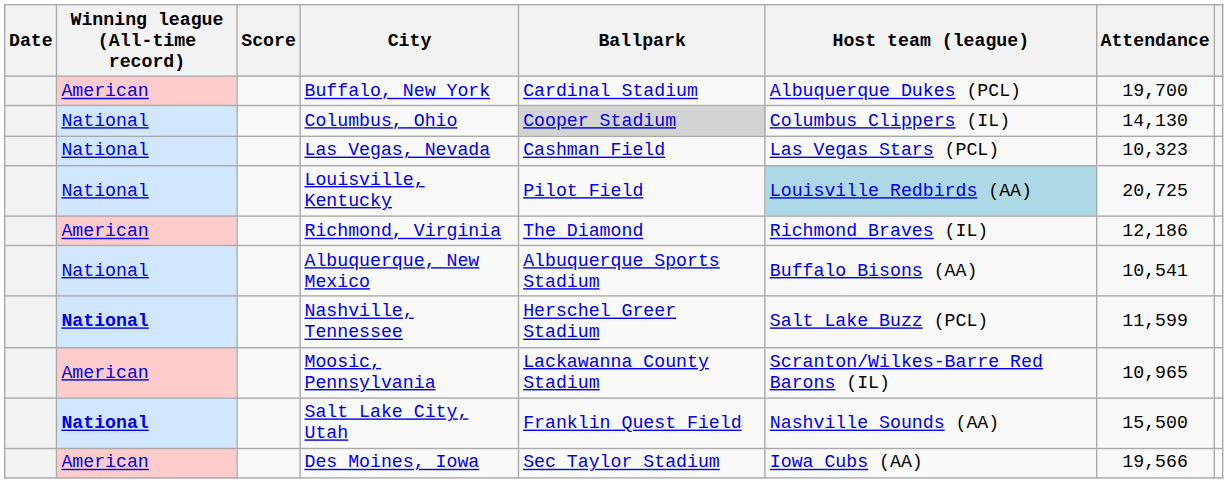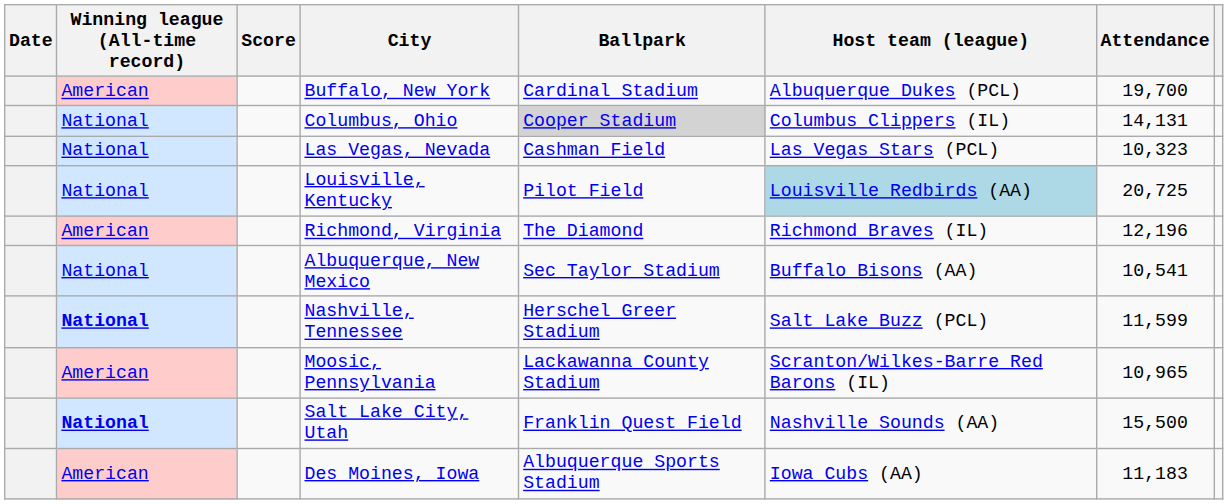Columbus, Ohio | Attendance: 14,130 -> 14,131
Richmond, Virginia | Attendance: 12,186 -> 12,196
Albuquerque, New Mexico | Ballpark: Albuquerque Sports Stadium -> Sec Taylor Stadium
Des Moines, Iowa | Ballpark: Sec Taylor Stadium -> Albuquerque Sports Stadium
Des Moines, Iowa | Attendance: 19,566 -> 11,183
